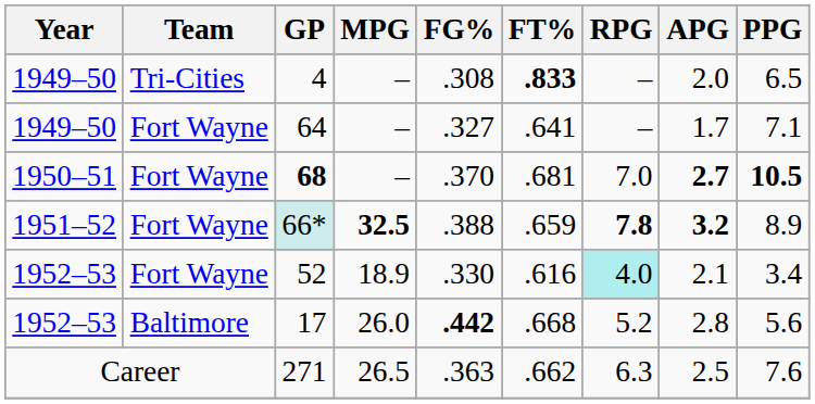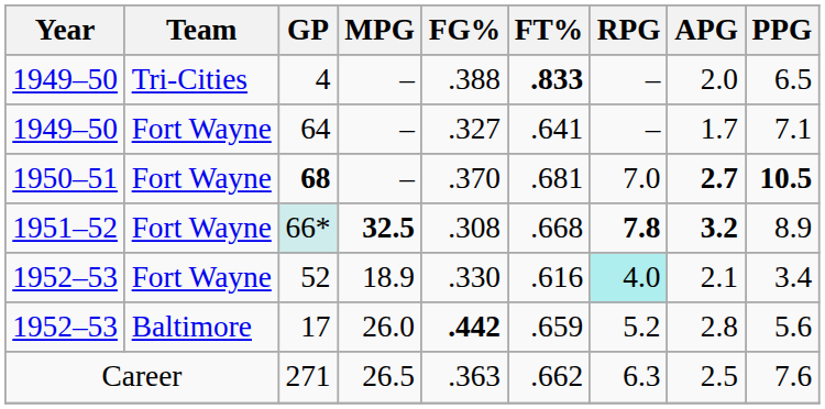4 | FG%: .308 -> .388
66* | FG%: .388 -> .308
66* | FT%: .659 -> .668
17 | FT%: .668 -> .659
